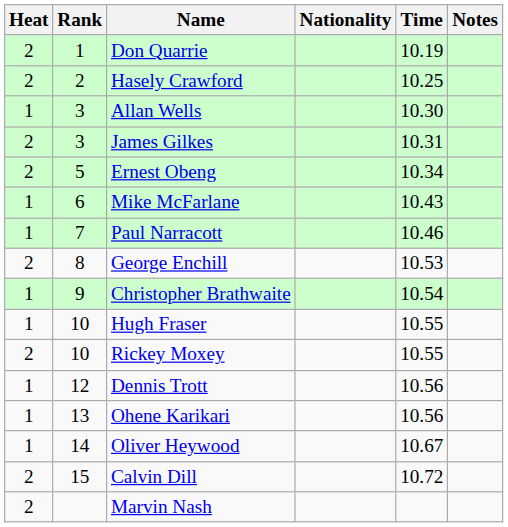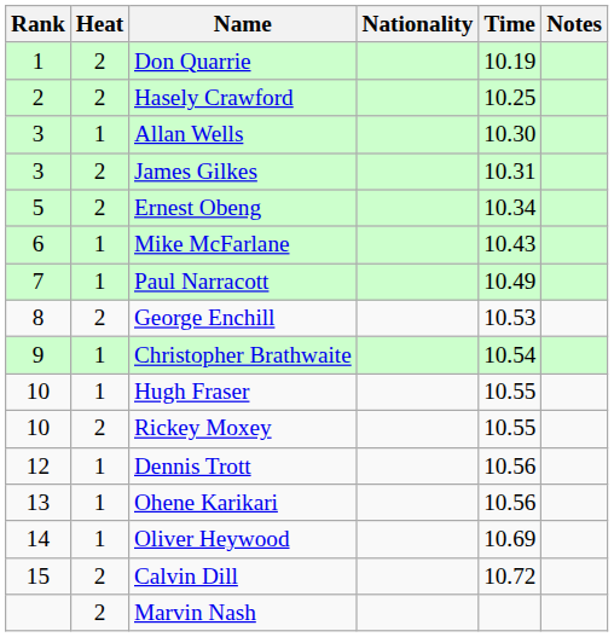columns swapped: Rank <-> Heat
Paul Narracott | Time: 10.46 -> 10.49
Oliver Heywood | Time: 10.67 -> 10.69
